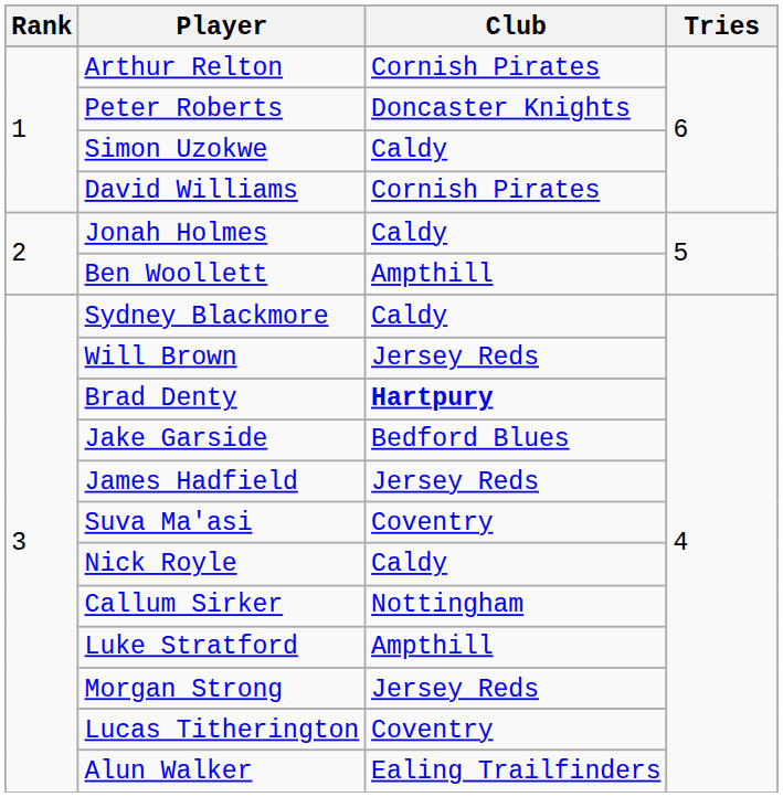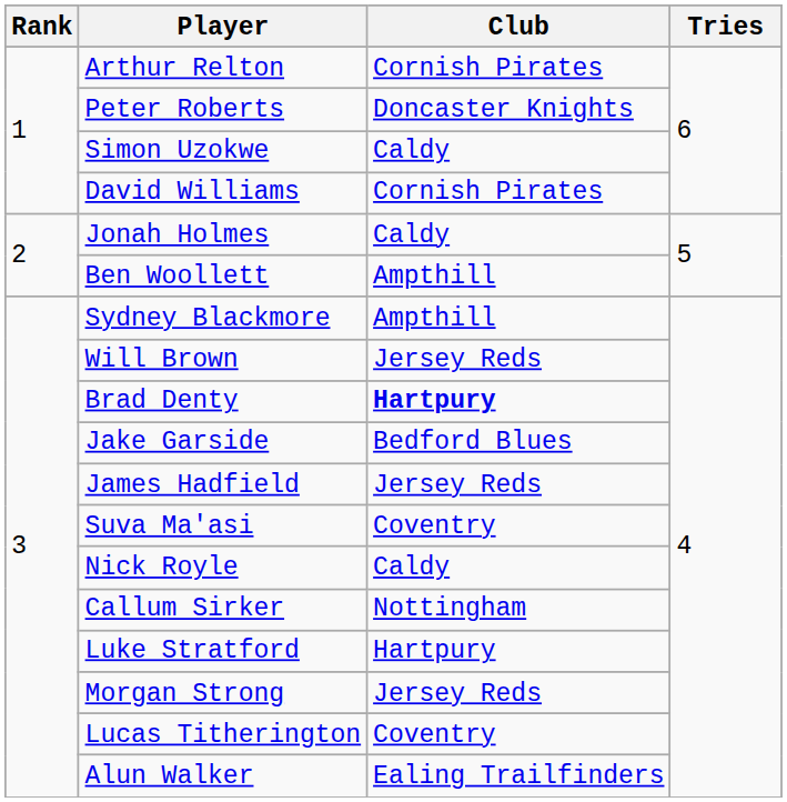Sydney Blackmore | Club: Caldy -> Ampthill
Luke Stratford | Club: Ampthill -> Hartpury
